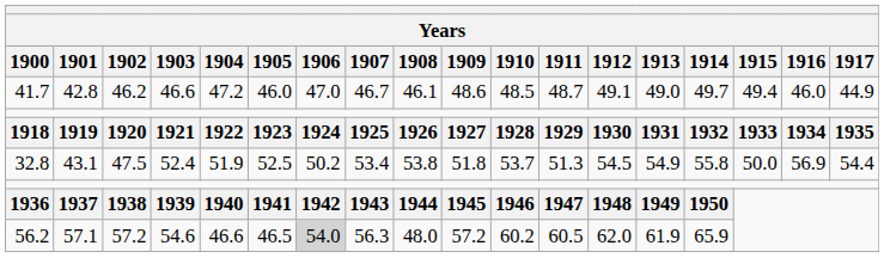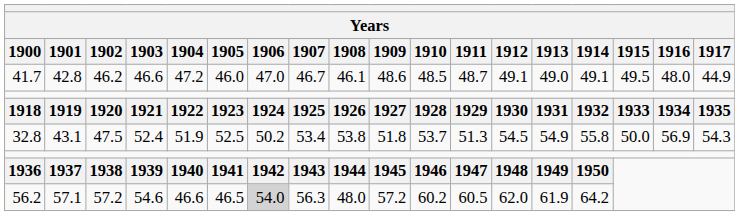41.7 | 1914: 49.7 -> 49.1
41.7 | 1915: 49.4 -> 49.5
41.7 | 1916: 46.0 -> 48.0
32.8 | 1917: 54.4 -> 54.3
56.2 | 1914: 65.9 -> 64.2
